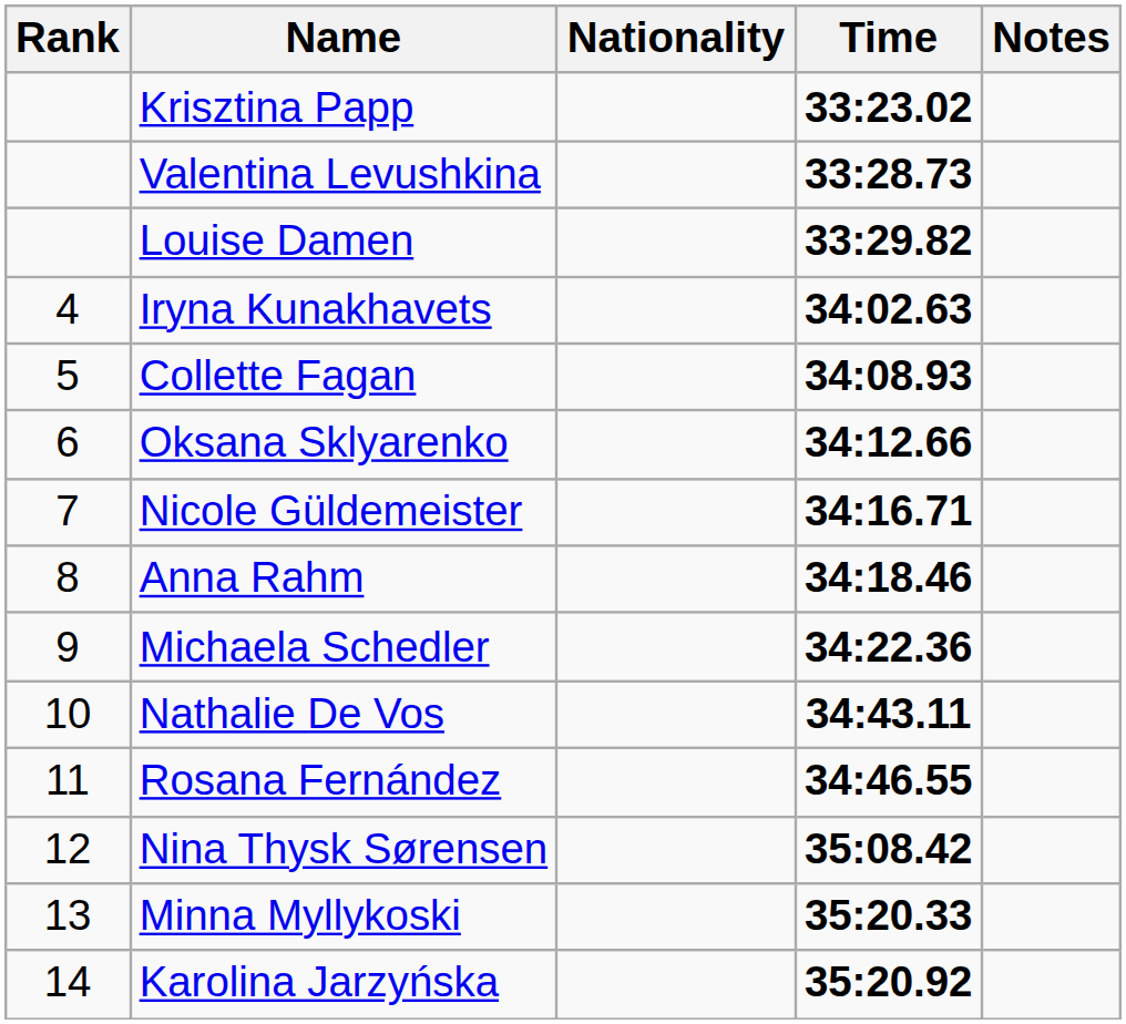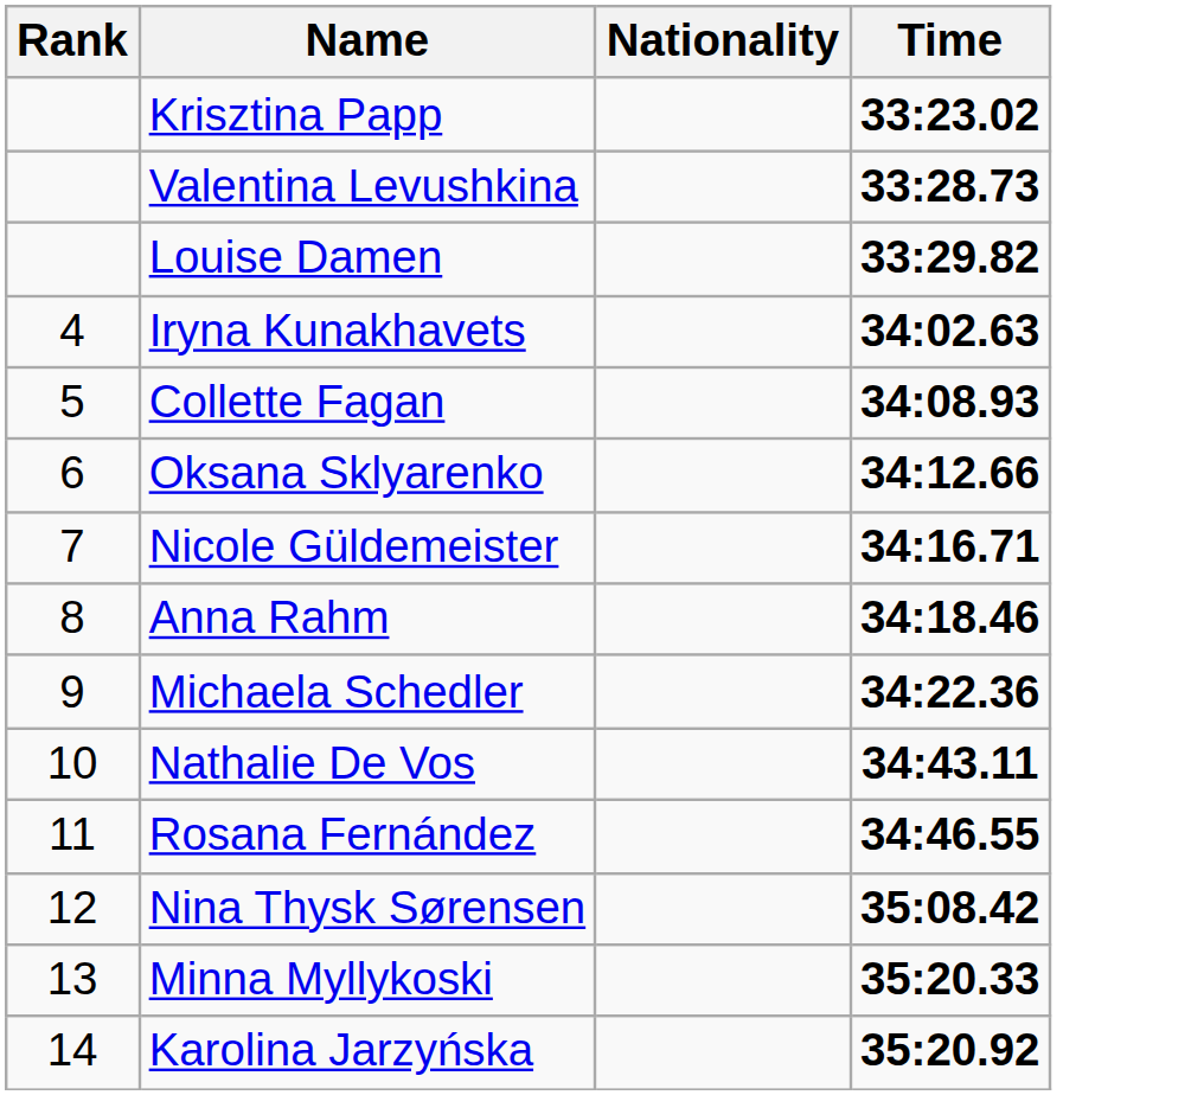- column: Notes
